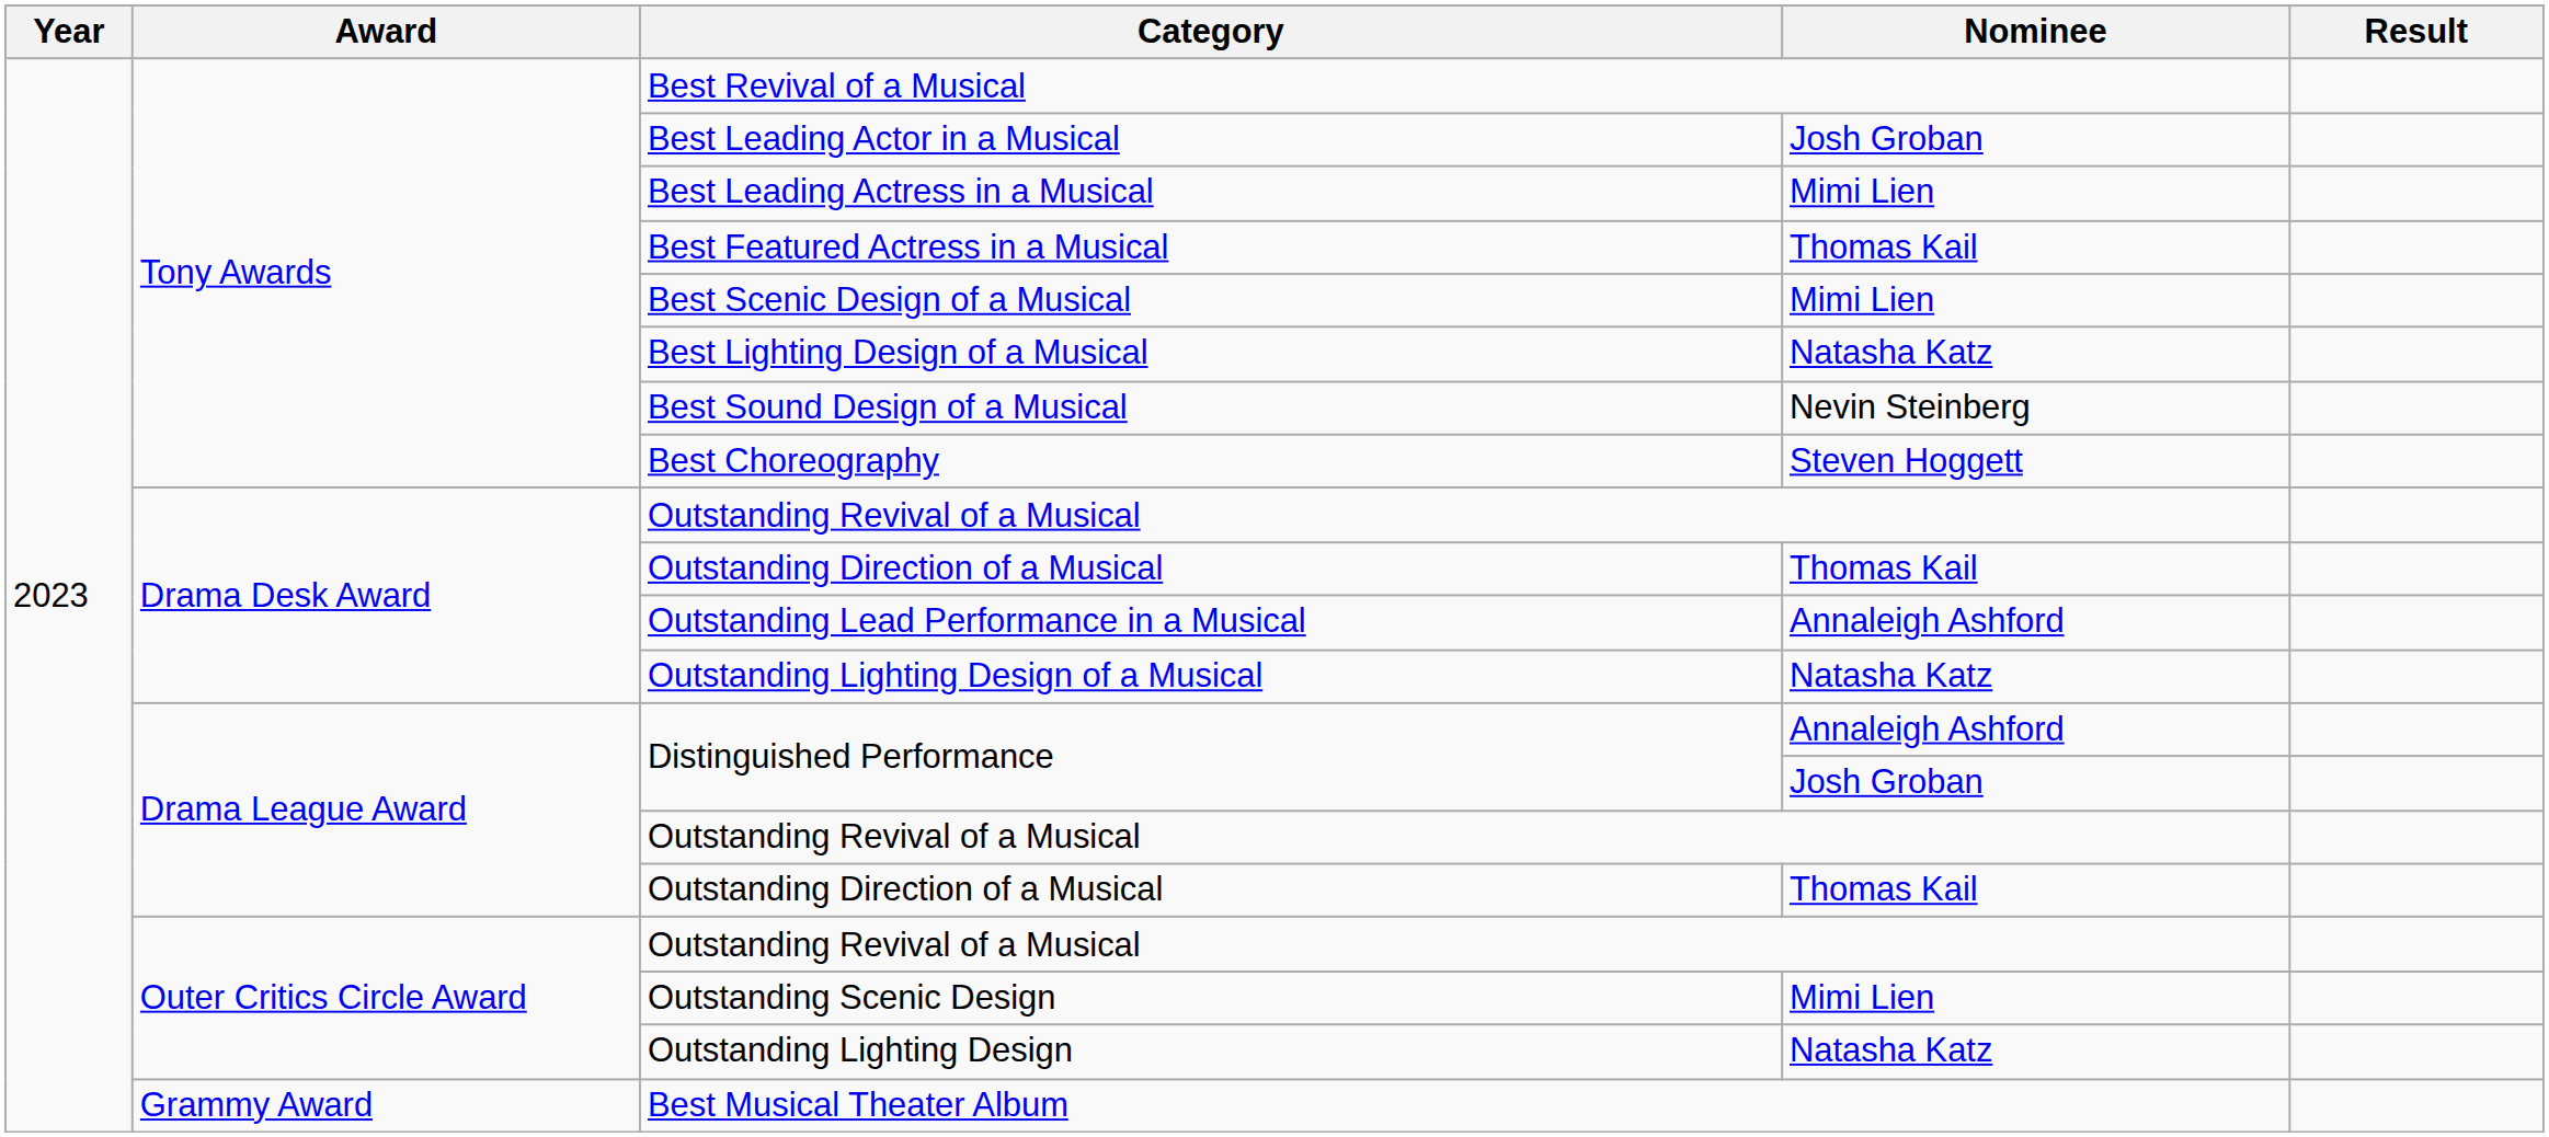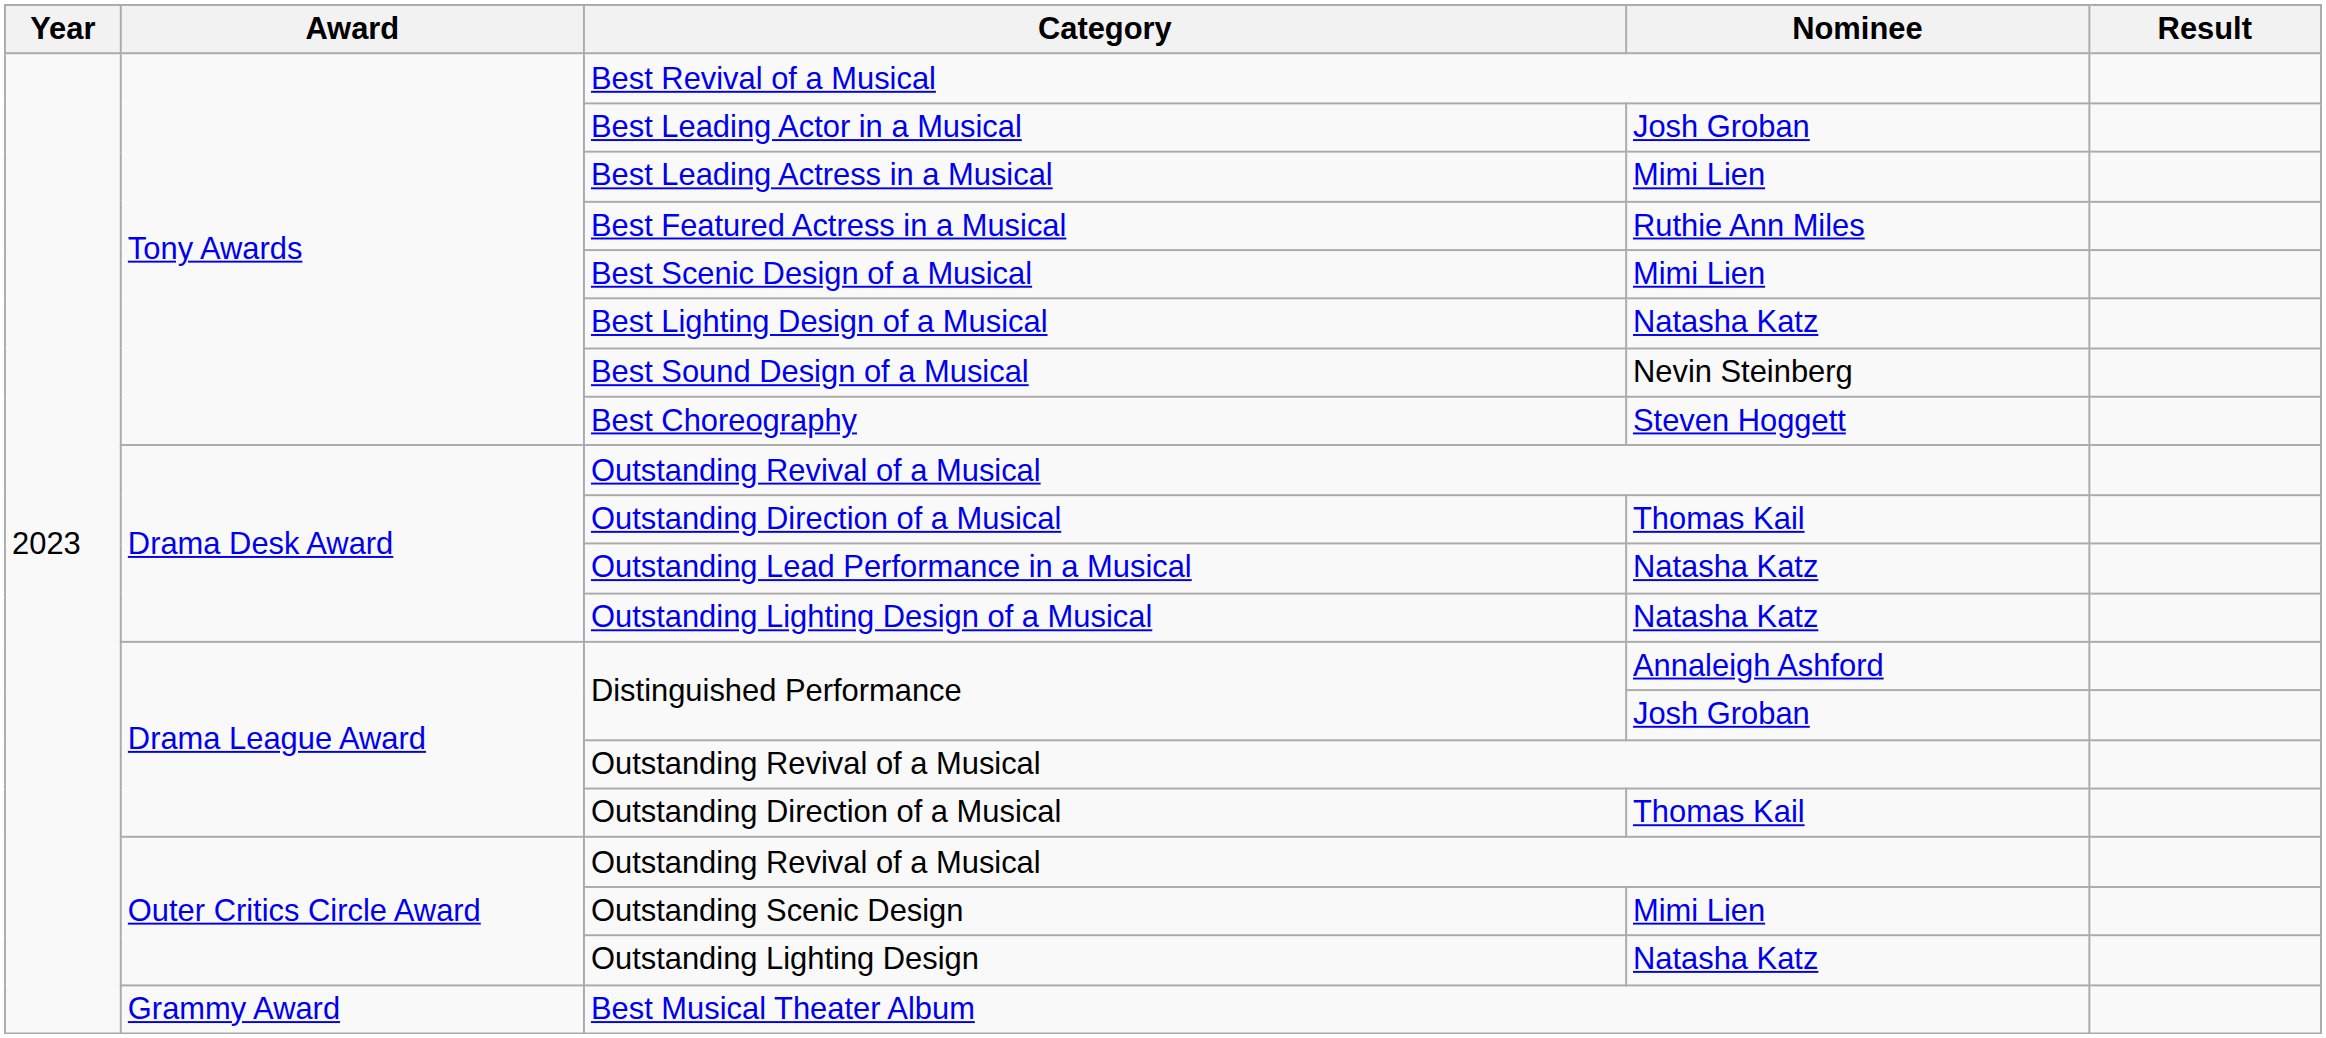Best Featured Actress in a Musical | Nominee: Thomas Kail -> Ruthie Ann Miles
Outstanding Lead Performance in a Musical | Nominee: Annaleigh Ashford -> Natasha Katz
